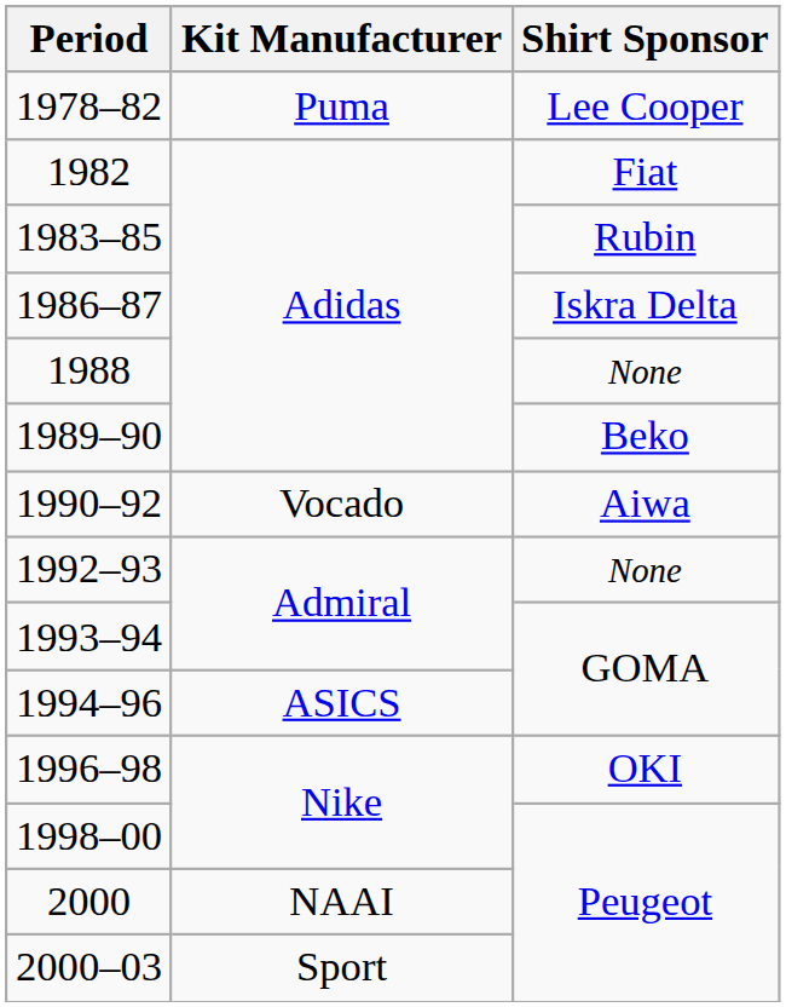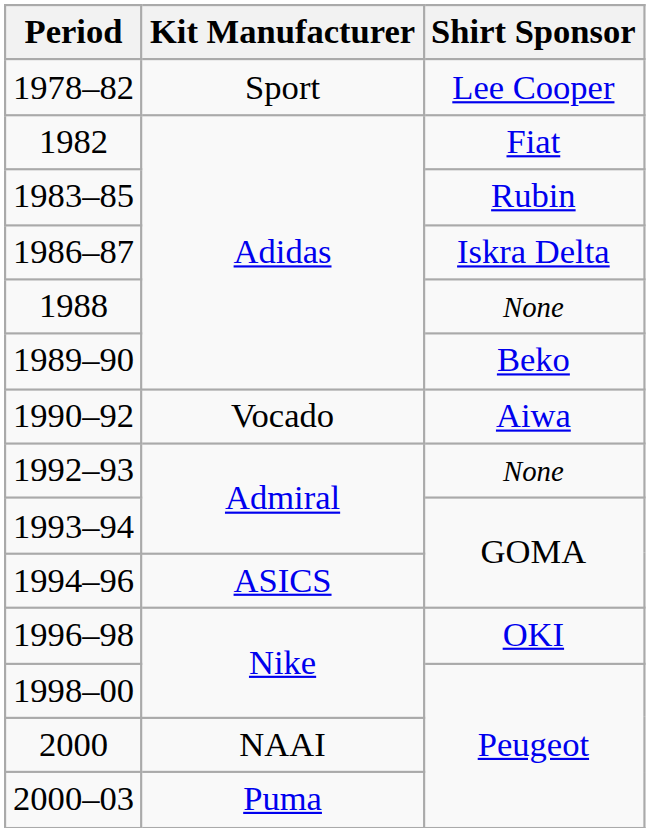1978–82 | Kit Manufacturer: Puma -> Sport
2000–03 | Kit Manufacturer: Sport -> Puma
